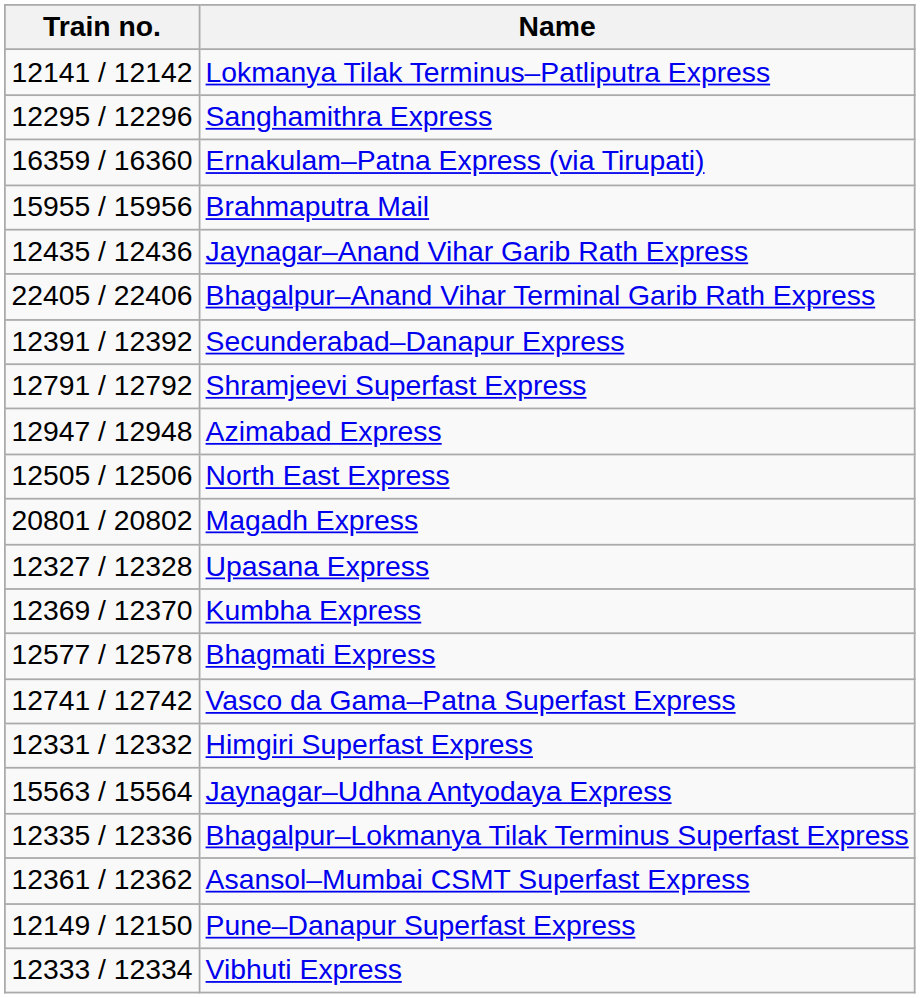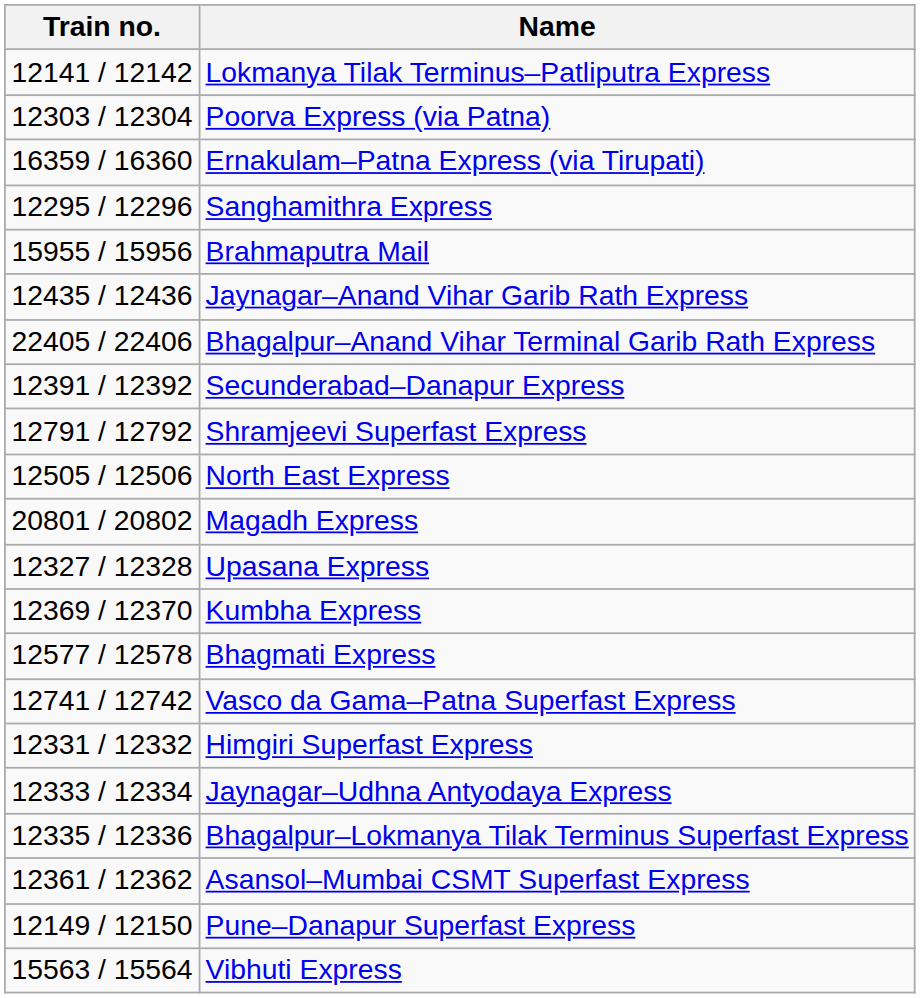+ row: 12303 / 12304 | Poorva Express (via Patna)
rows swapped: Sanghamithra Express <-> Ernakulam–Patna Express (via Tirupati)
- row: 12947 / 12948 | Azimabad Express
Jaynagar–Udhna Antyodaya Express | Train no.: 15563 / 15564 -> 12333 / 12334
Vibhuti Express | Train no.: 12333 / 12334 -> 15563 / 15564
